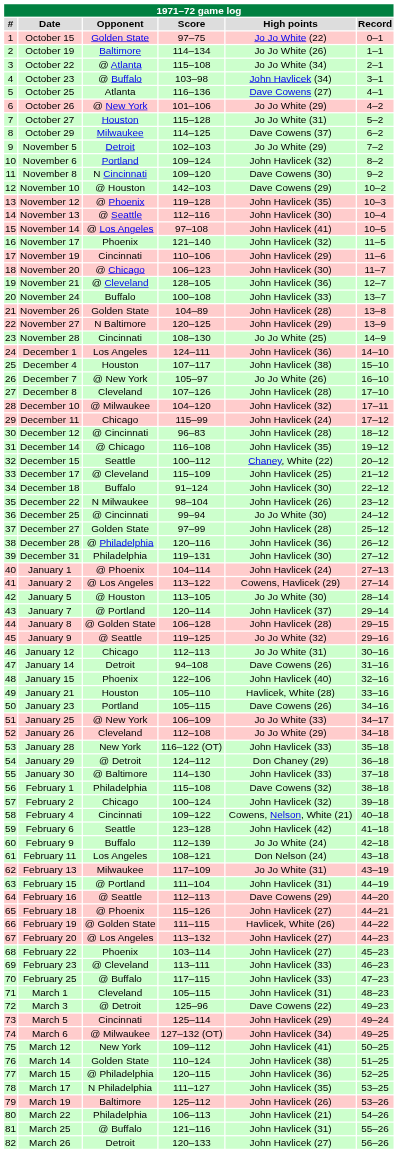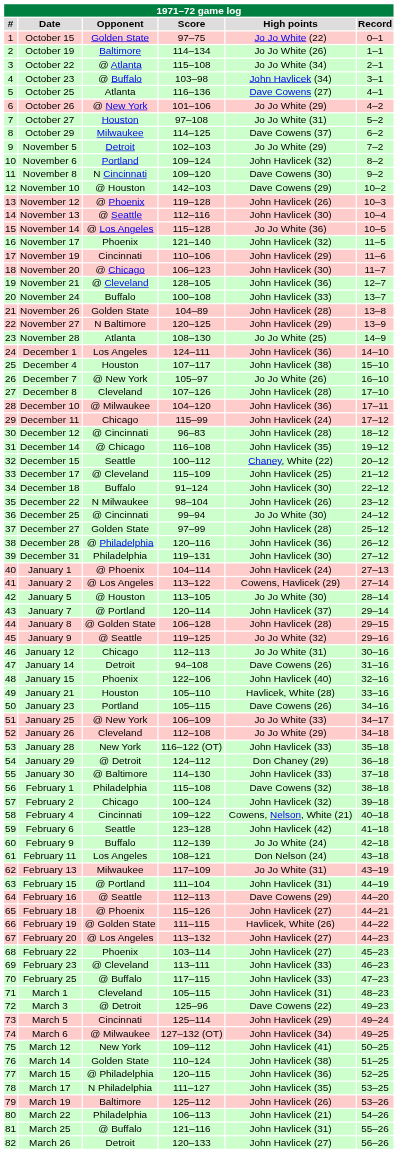October 27 | Score: 115–128 -> 97–108
November 12 | High points: John Havlicek (35) -> John Havlicek (26)
November 14 | Score: 97–108 -> 115–128
November 14 | High points: John Havlicek (41) -> Jo Jo White (36)
November 28 | Opponent: Cincinnati -> Atlanta
December 10 | High points: John Havlicek (32) -> John Havlicek (36)
